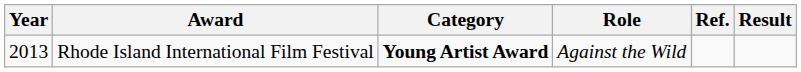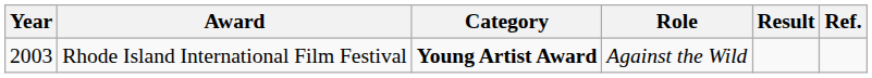columns swapped: Result <-> Ref.
Rhode Island International Film Festival | Year: 2013 -> 2003
